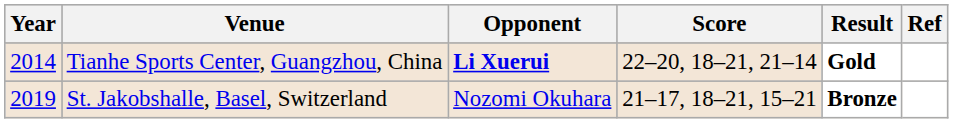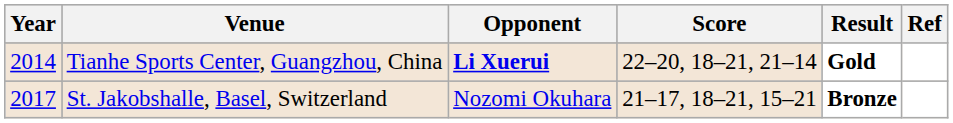St. Jakobshalle, Basel, Switzerland | Year: 2019 -> 2017
